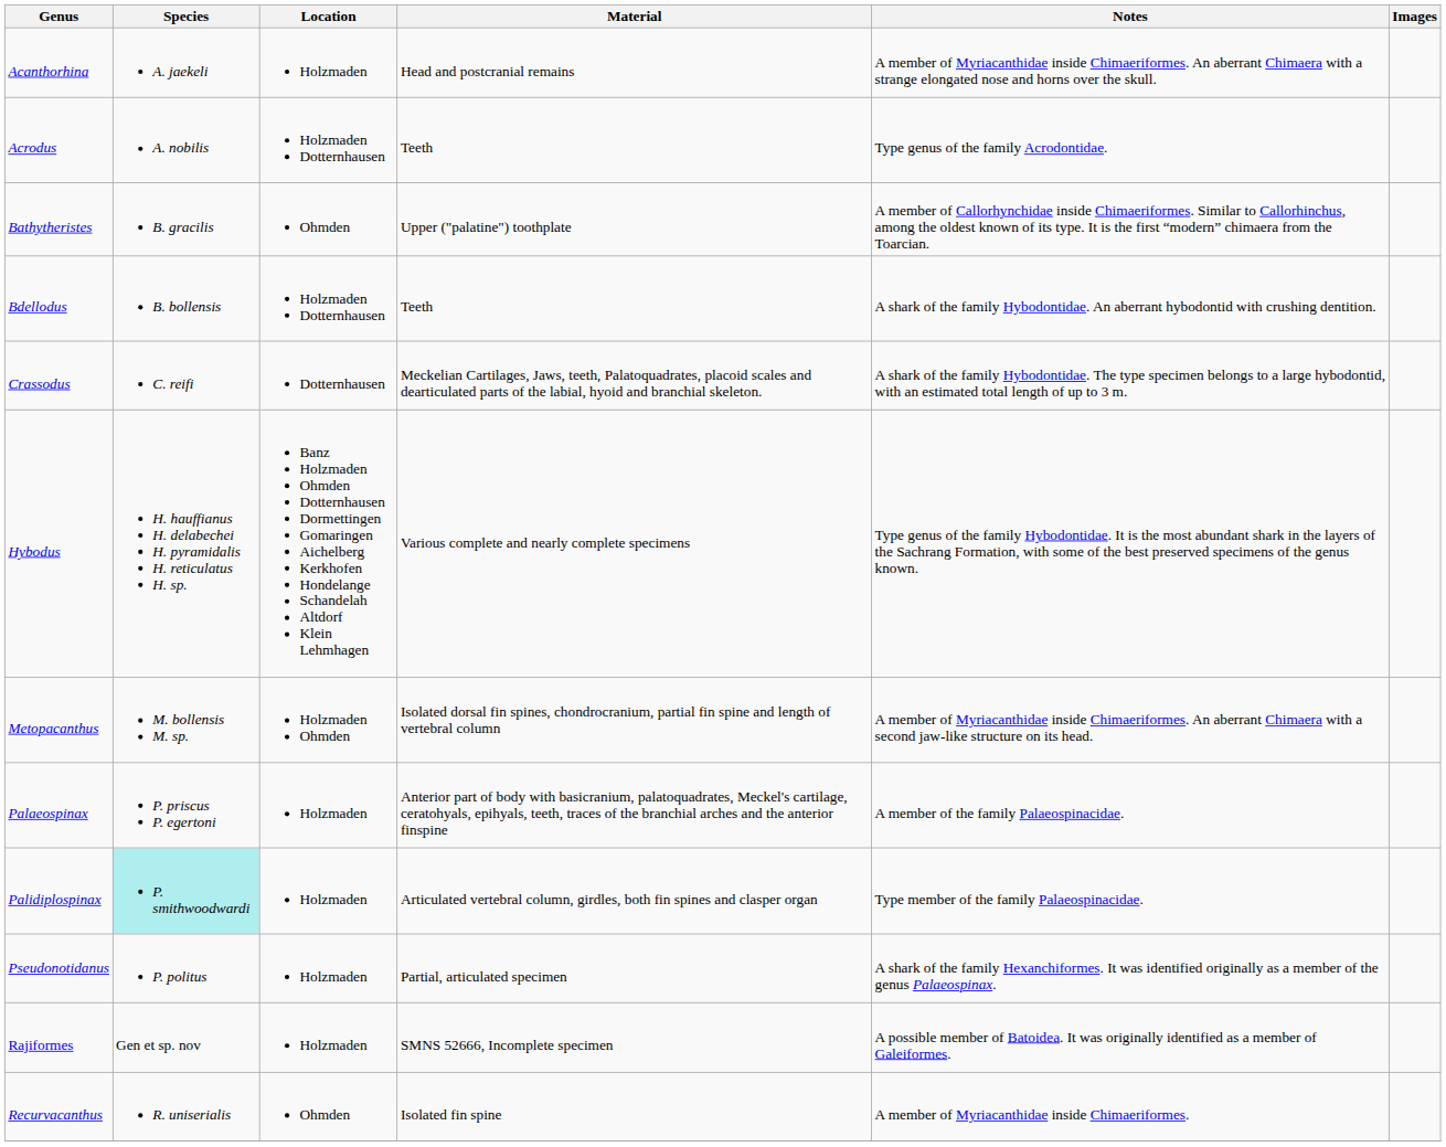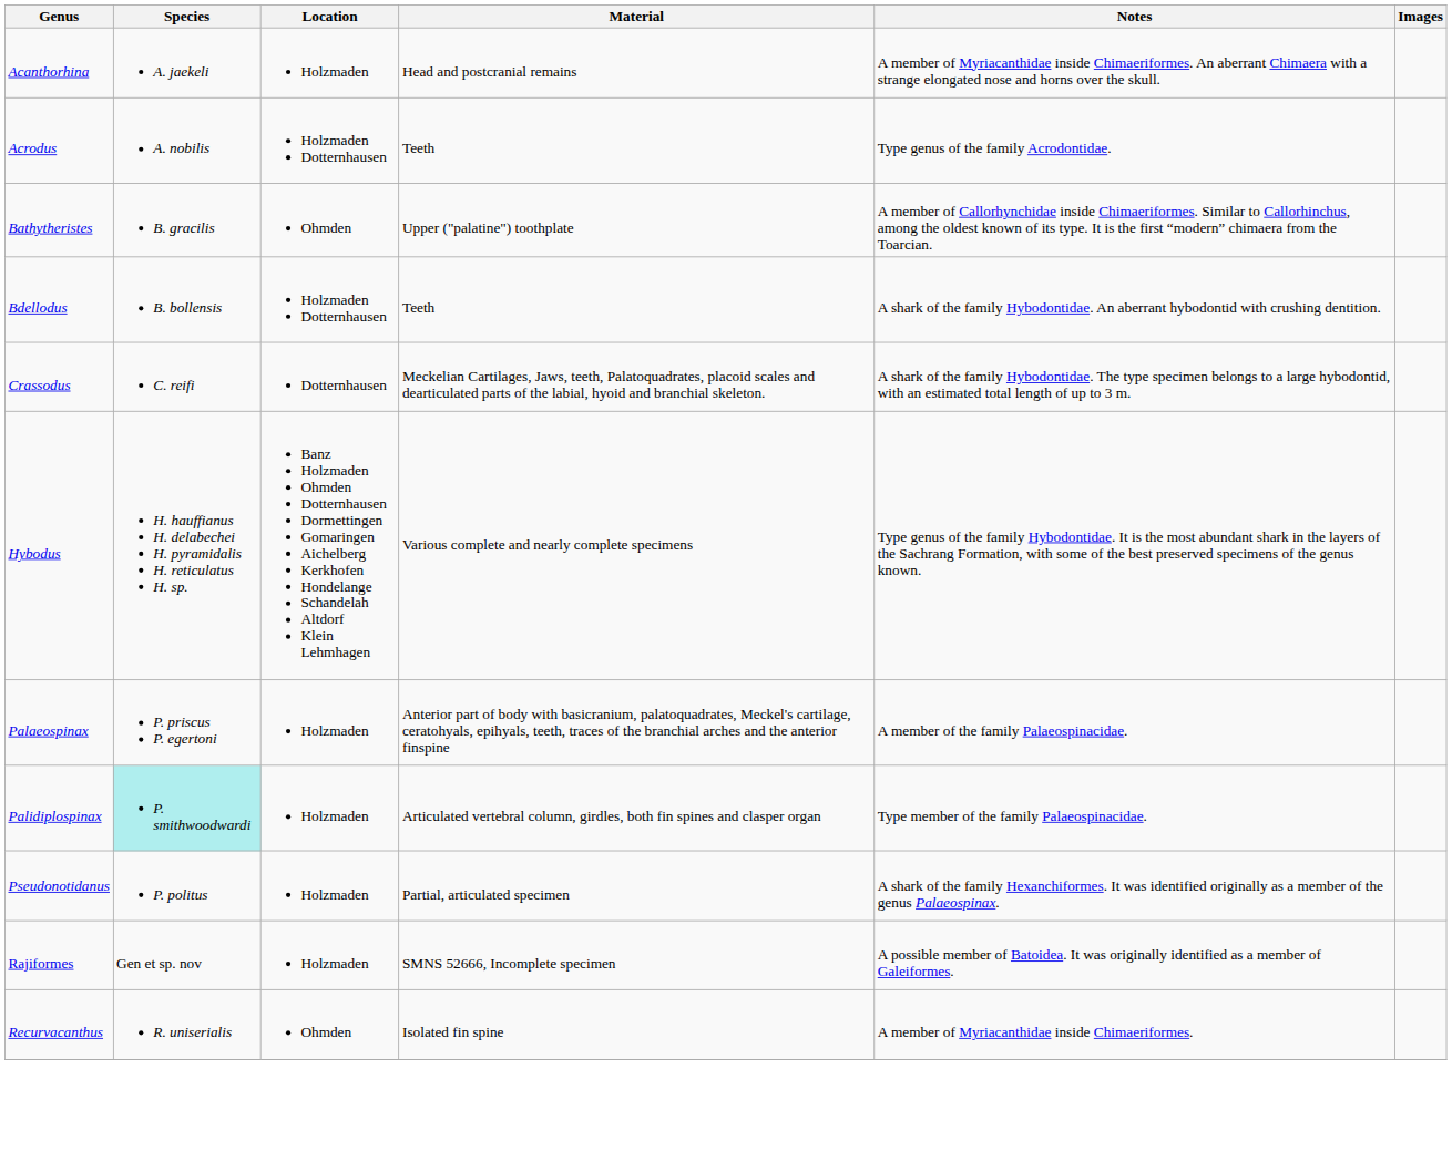- row: Metopacanthus | M. bollensis M. sp. | Holzmaden Ohmden | Isolated dorsal fin spines, chondrocranium, partial fin spine and length of vertebral column | A member of Myriacanthidae inside Chimaeriformes. An aberrant Chimaera with a second jaw-like structure on its head.
